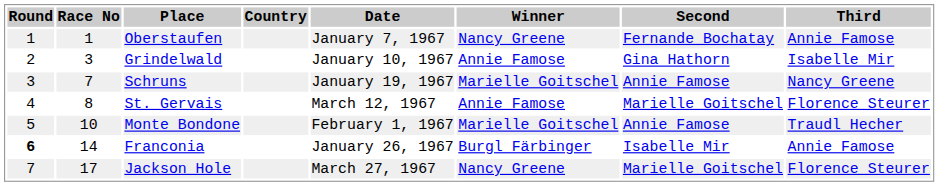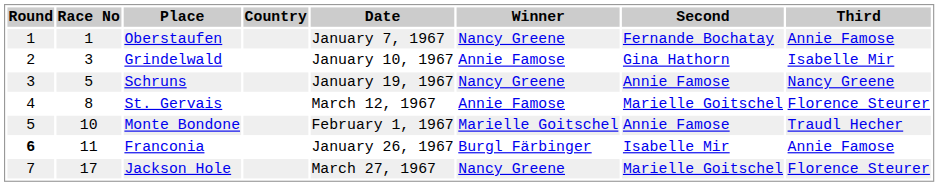Schruns | Race No: 7 -> 5
Schruns | Winner: Marielle Goitschel -> Nancy Greene
Franconia | Race No: 14 -> 11
